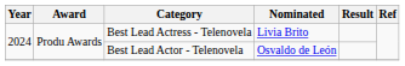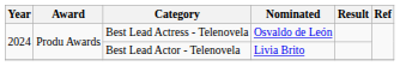Best Lead Actress - Telenovela | Nominated: Livia Brito -> Osvaldo de León
Best Lead Actor - Telenovela | Nominated: Osvaldo de León -> Livia Brito
